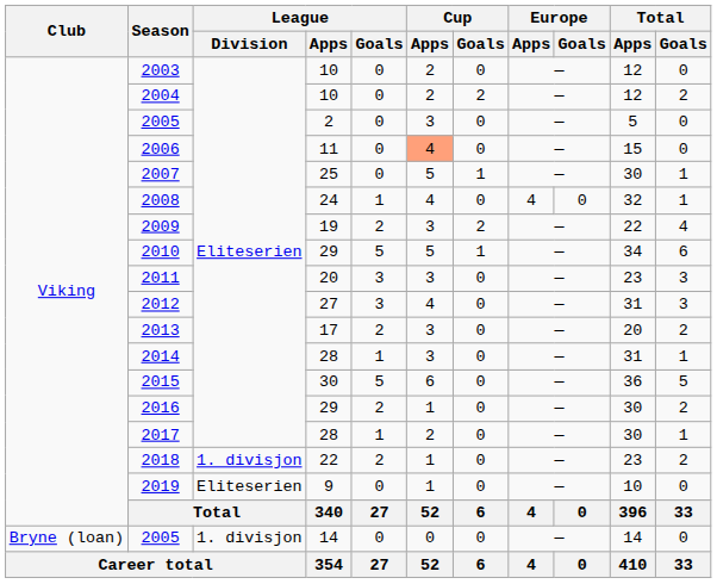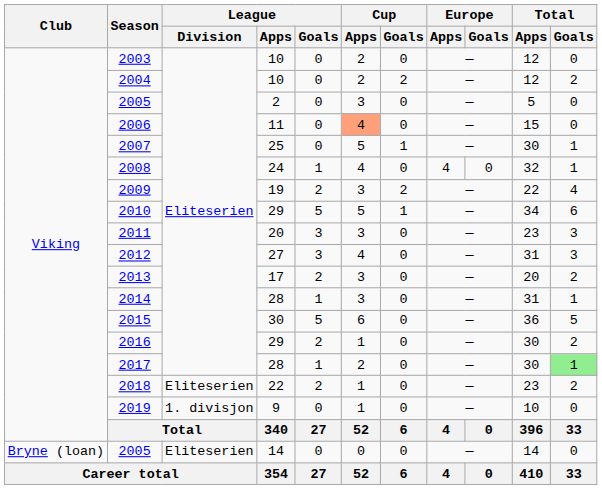2017 | Total / Goals: no background -> lightgreen background
2018 | League / Division: 1. divisjon -> Eliteserien
2019 | League / Division: Eliteserien -> 1. divisjon
2005 / 14 | League / Division: 1. divisjon -> Eliteserien
